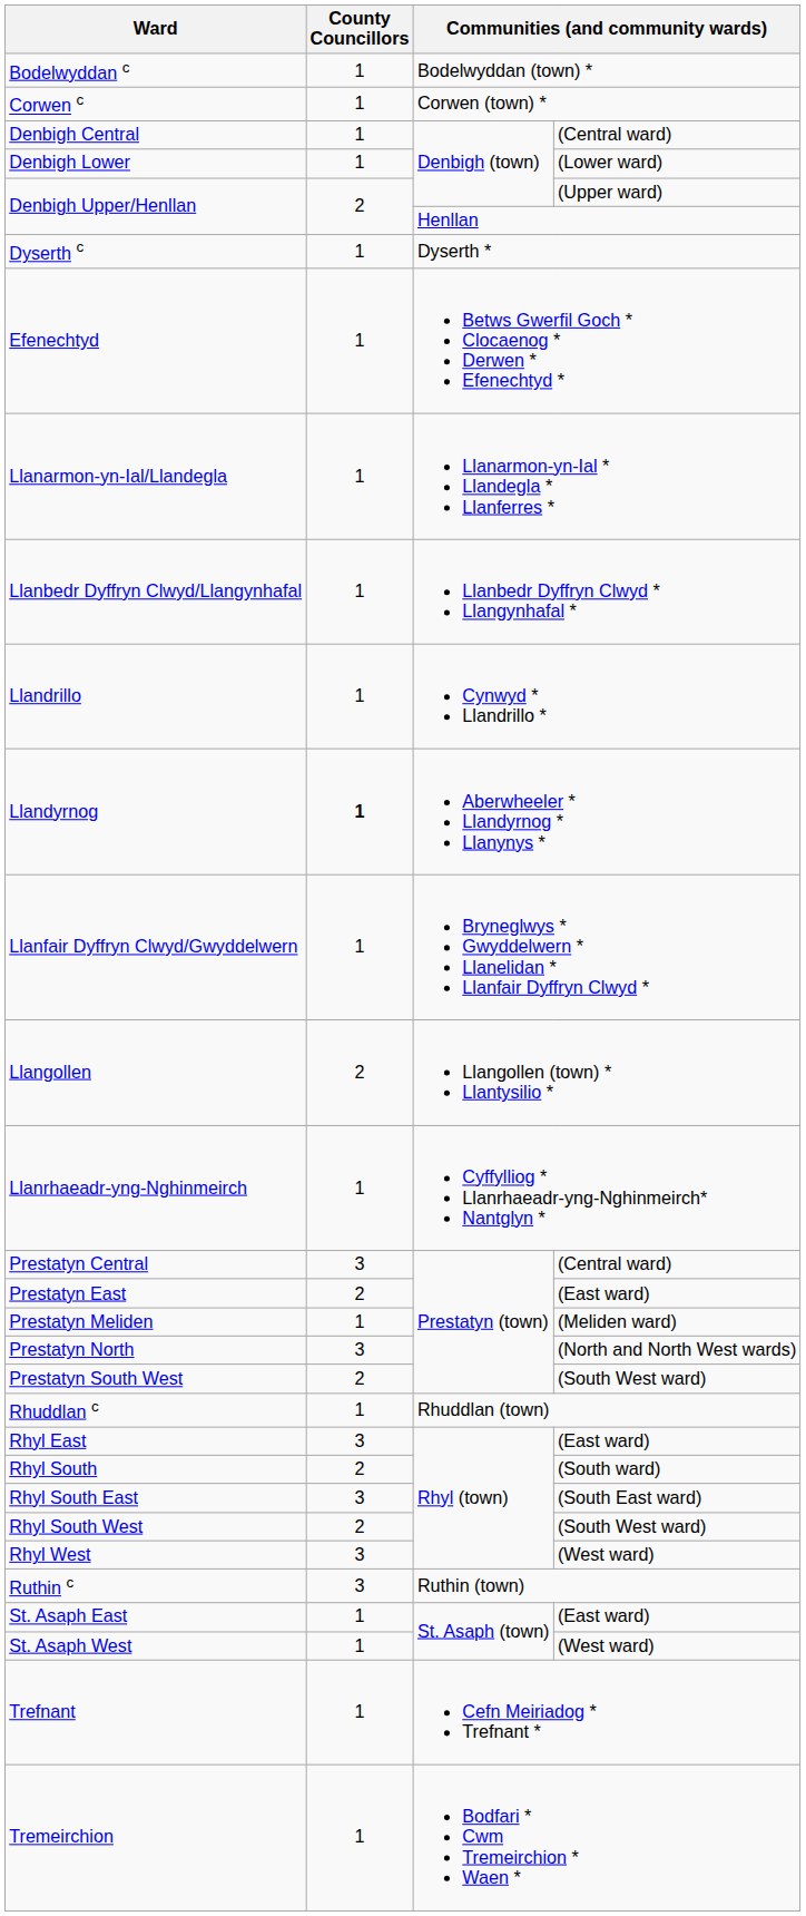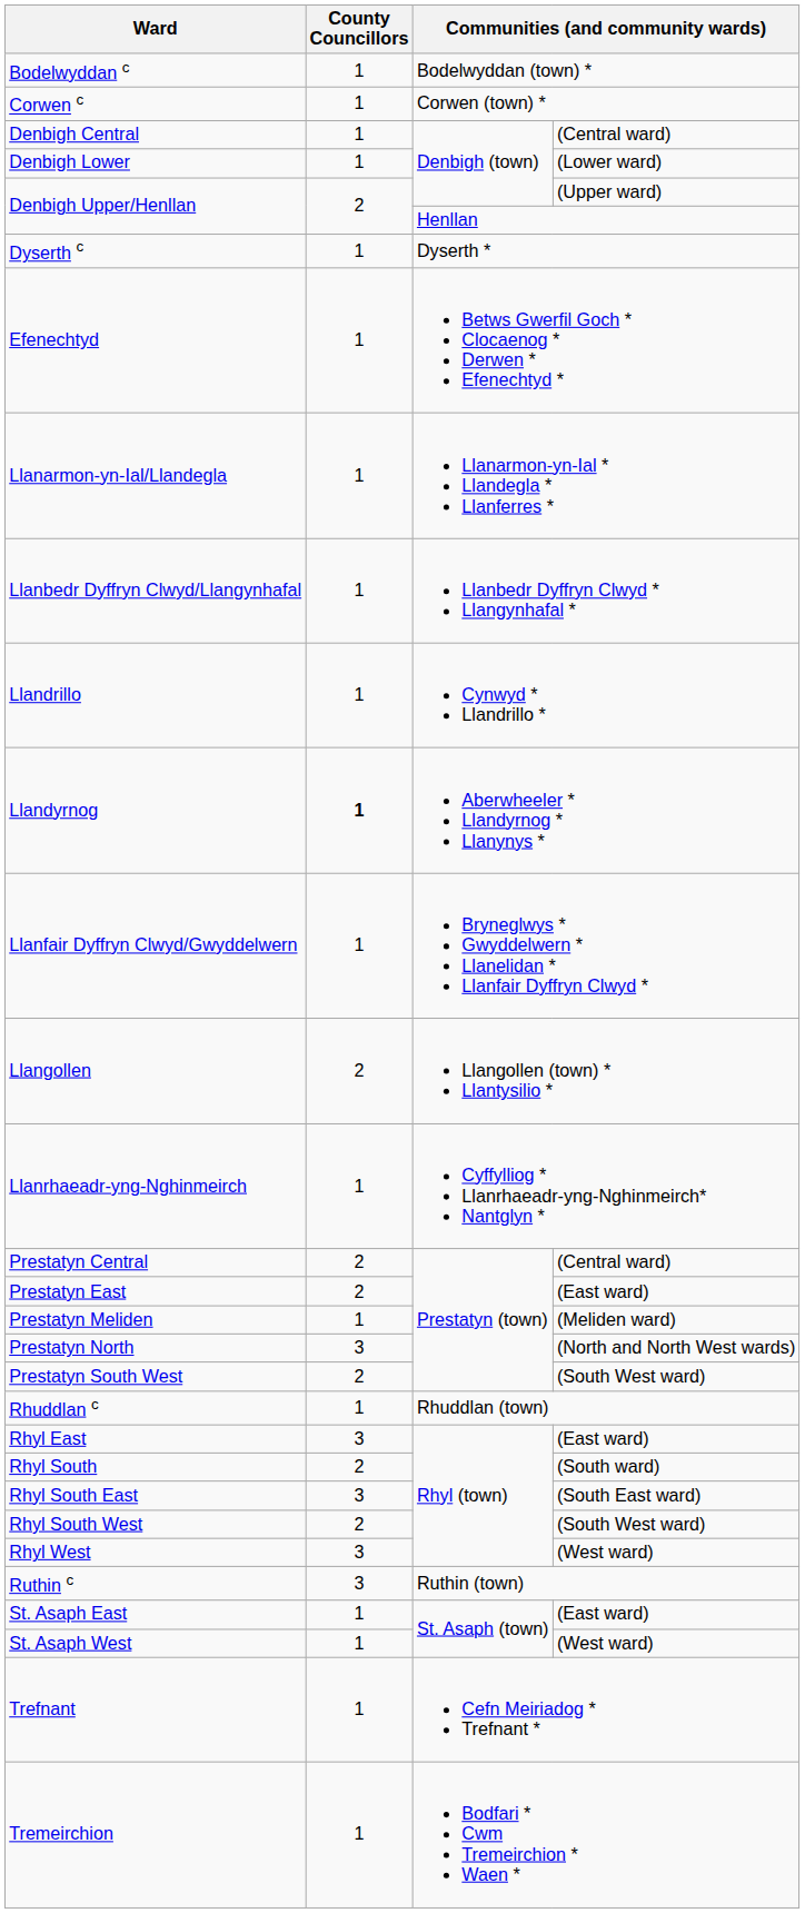Prestatyn Central | County Councillors: 3 -> 2
